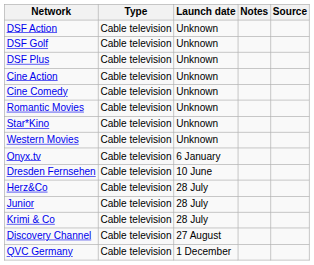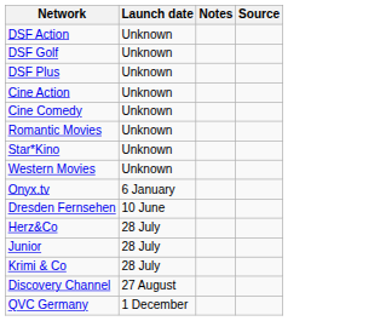- column: Type | Cable television | Cable television | Cable television | Cable television | Cable television | Cable television | Cable television | Cable television | Cable television | Cable television | Cable television | Cable television | Cable television | Cable television | Cable television
